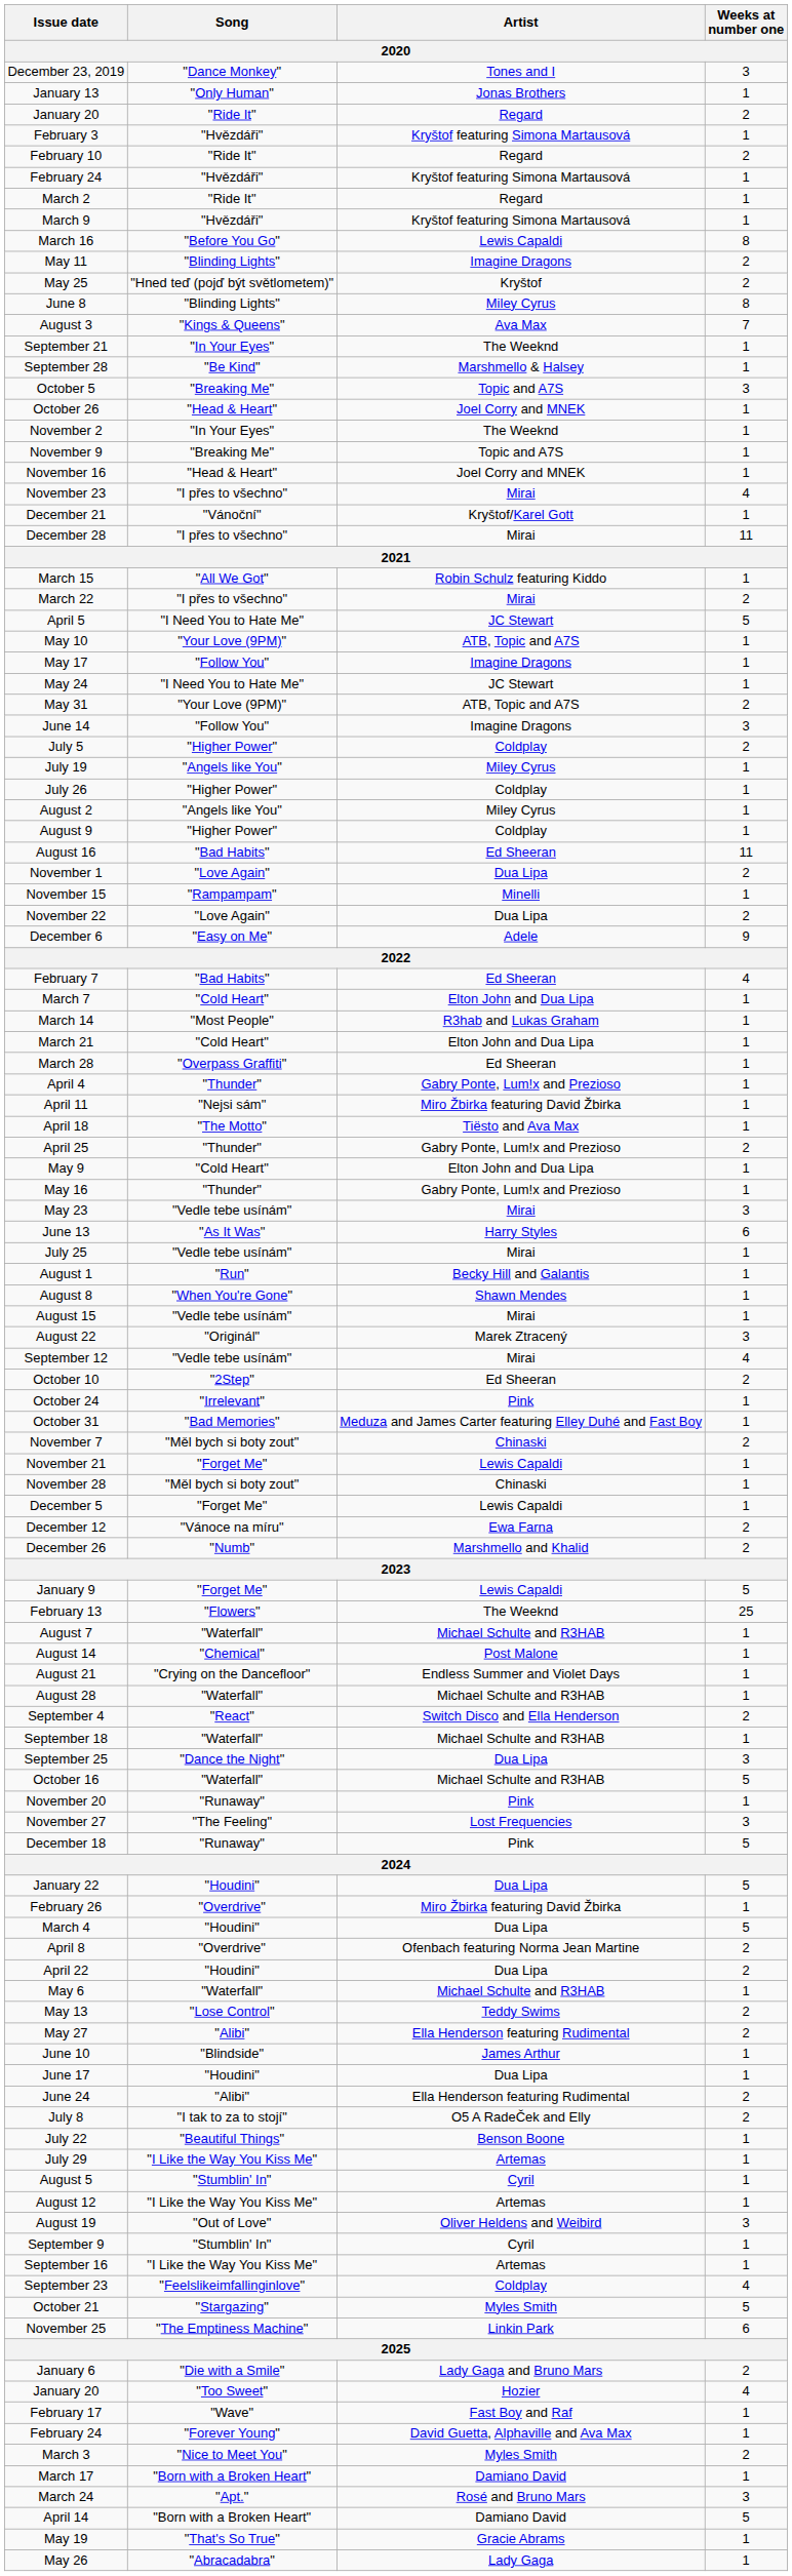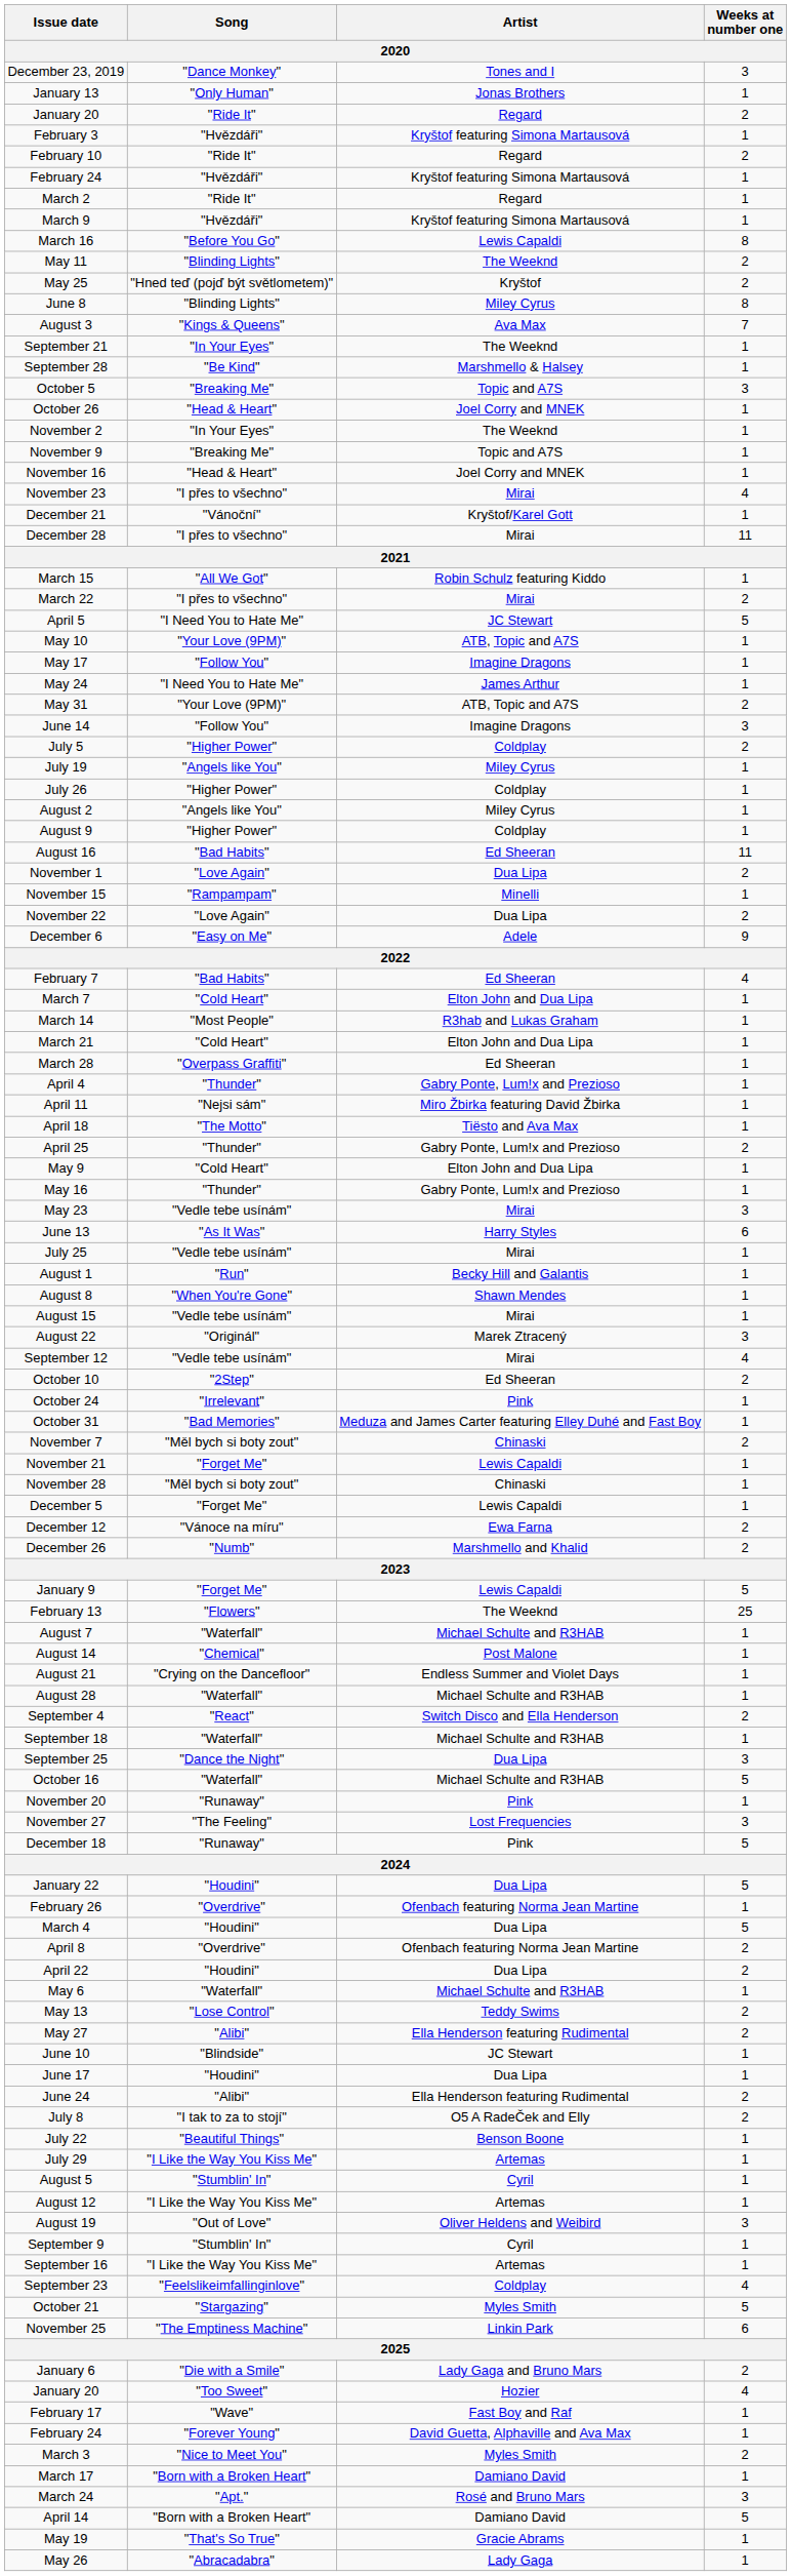May 11 | Artist: Imagine Dragons -> The Weeknd
May 24 | Artist: JC Stewart -> James Arthur
February 26 | Artist: Miro Žbirka featuring David Žbirka -> Ofenbach featuring Norma Jean Martine
June 10 | Artist: James Arthur -> JC Stewart
